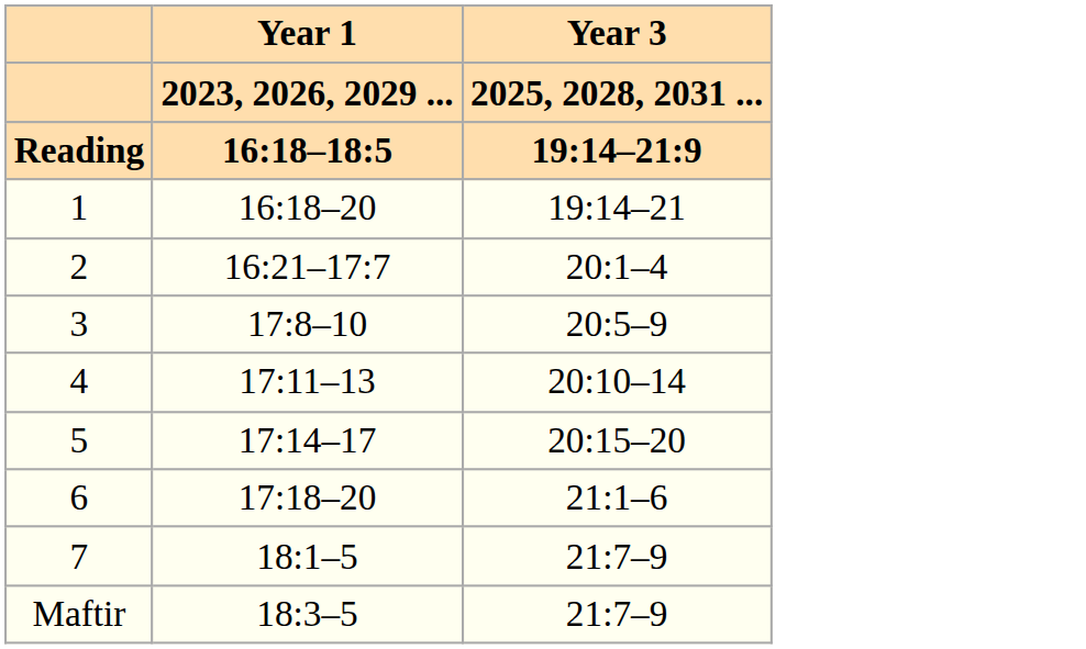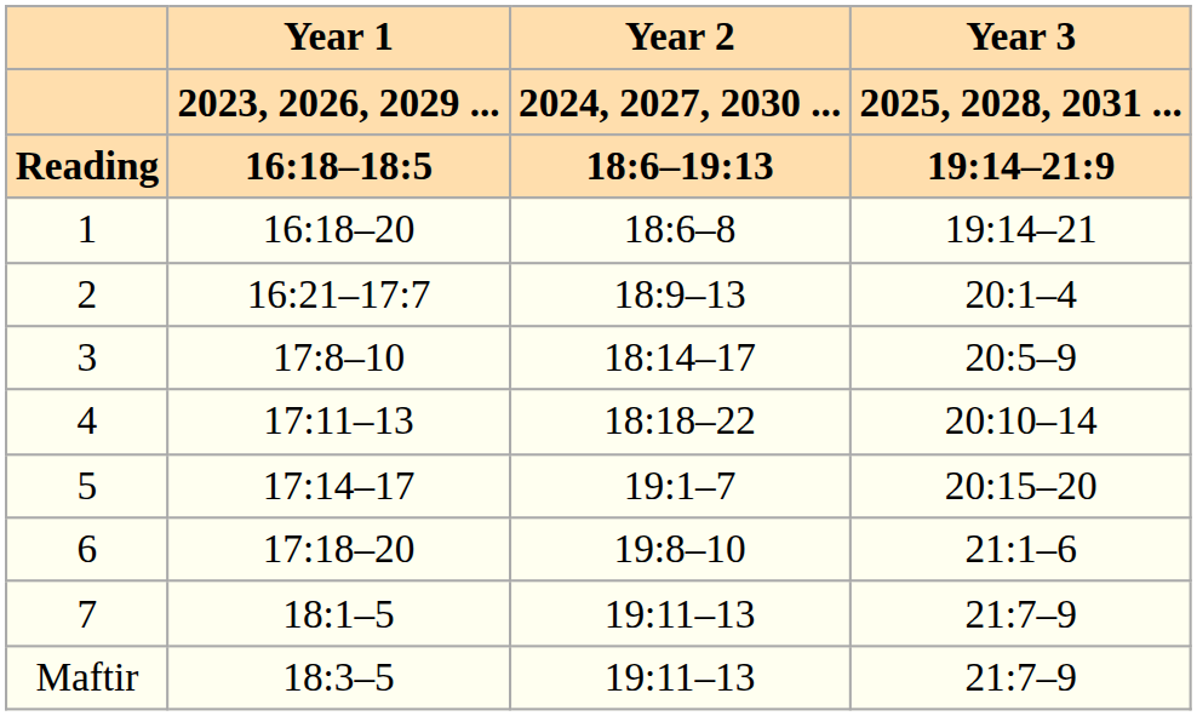+ column: Year 2 | 2024, 2027, 2030 ... | 18:6–19:13 | 18:6–8 | 18:9–13 | 18:14–17 | 18:18–22 | 19:1–7 | 19:8–10 | 19:11–13 | 19:11–13
